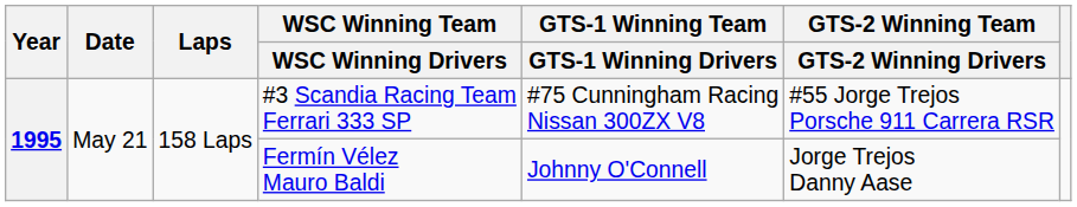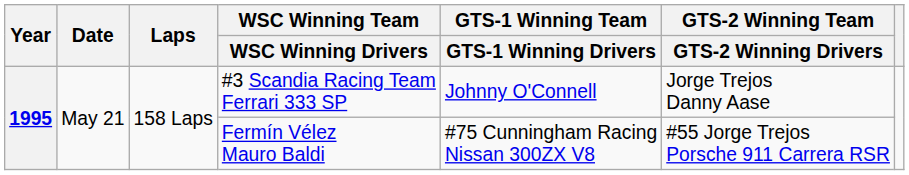#3 Scandia Racing Team Ferrari 333 SP | GTS-1 Winning Team / GTS-1 Winning Drivers: #75 Cunningham Racing Nissan 300ZX V8 -> Johnny O'Connell
#3 Scandia Racing Team Ferrari 333 SP | GTS-2 Winning Team / GTS-2 Winning Drivers: #55 Jorge Trejos Porsche 911 Carrera RSR -> Jorge Trejos Danny Aase
Fermín Vélez Mauro Baldi | GTS-1 Winning Team / GTS-1 Winning Drivers: Johnny O'Connell -> #75 Cunningham Racing Nissan 300ZX V8
Fermín Vélez Mauro Baldi | GTS-2 Winning Team / GTS-2 Winning Drivers: Jorge Trejos Danny Aase -> #55 Jorge Trejos Porsche 911 Carrera RSR
